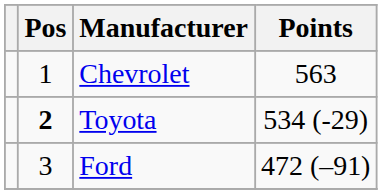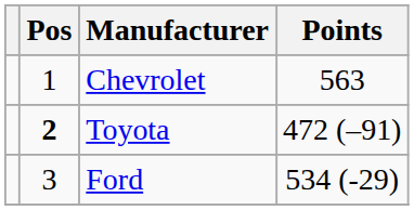Toyota | Points: 534 (-29) -> 472 (–91)
Ford | Points: 472 (–91) -> 534 (-29)
